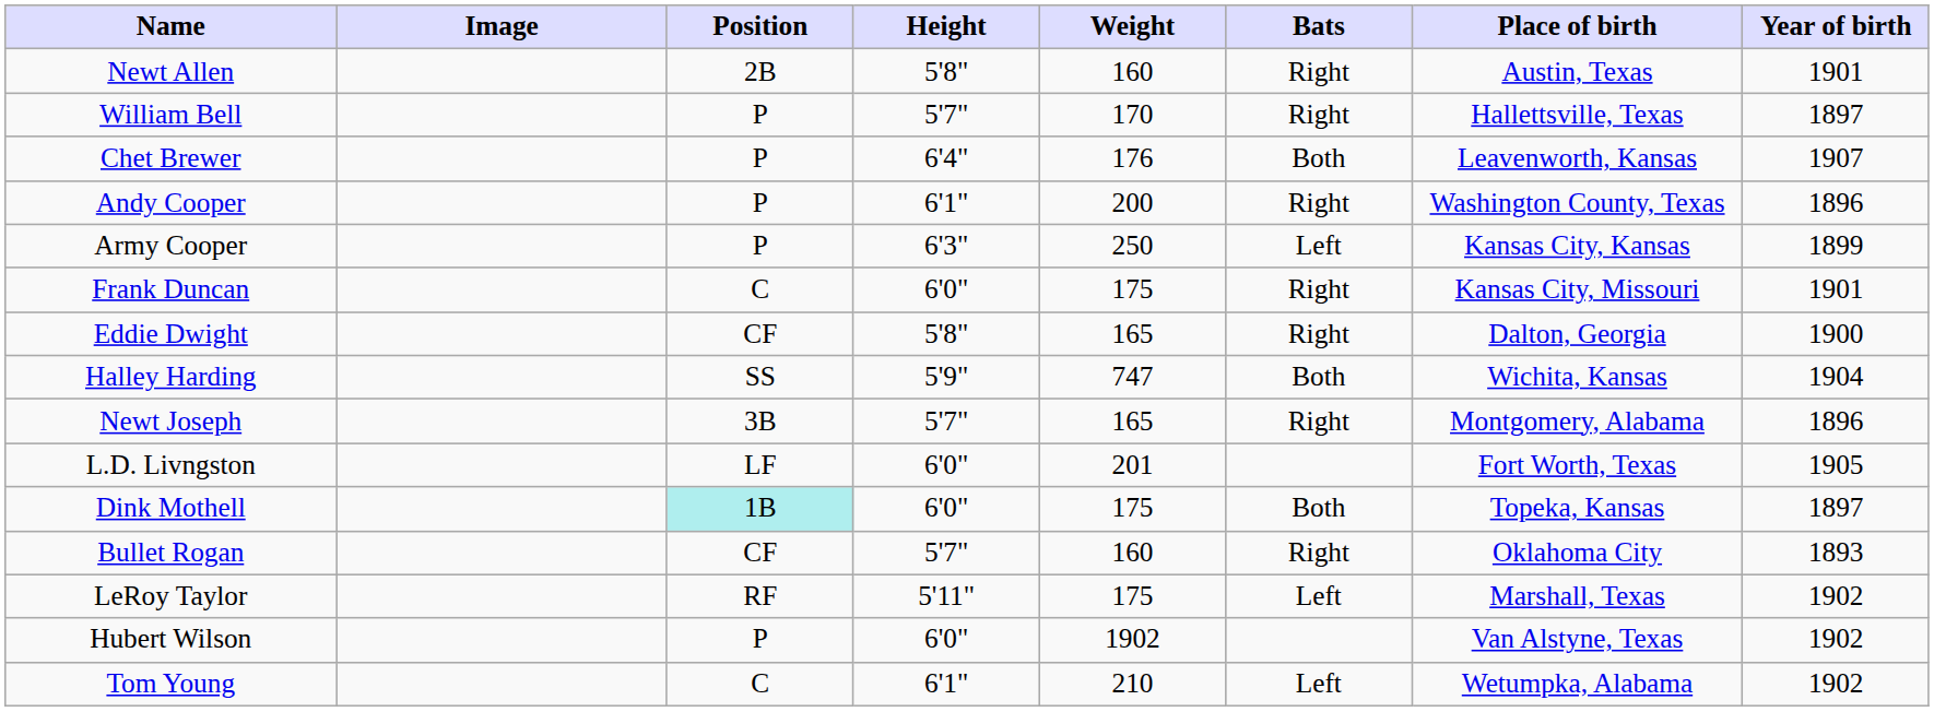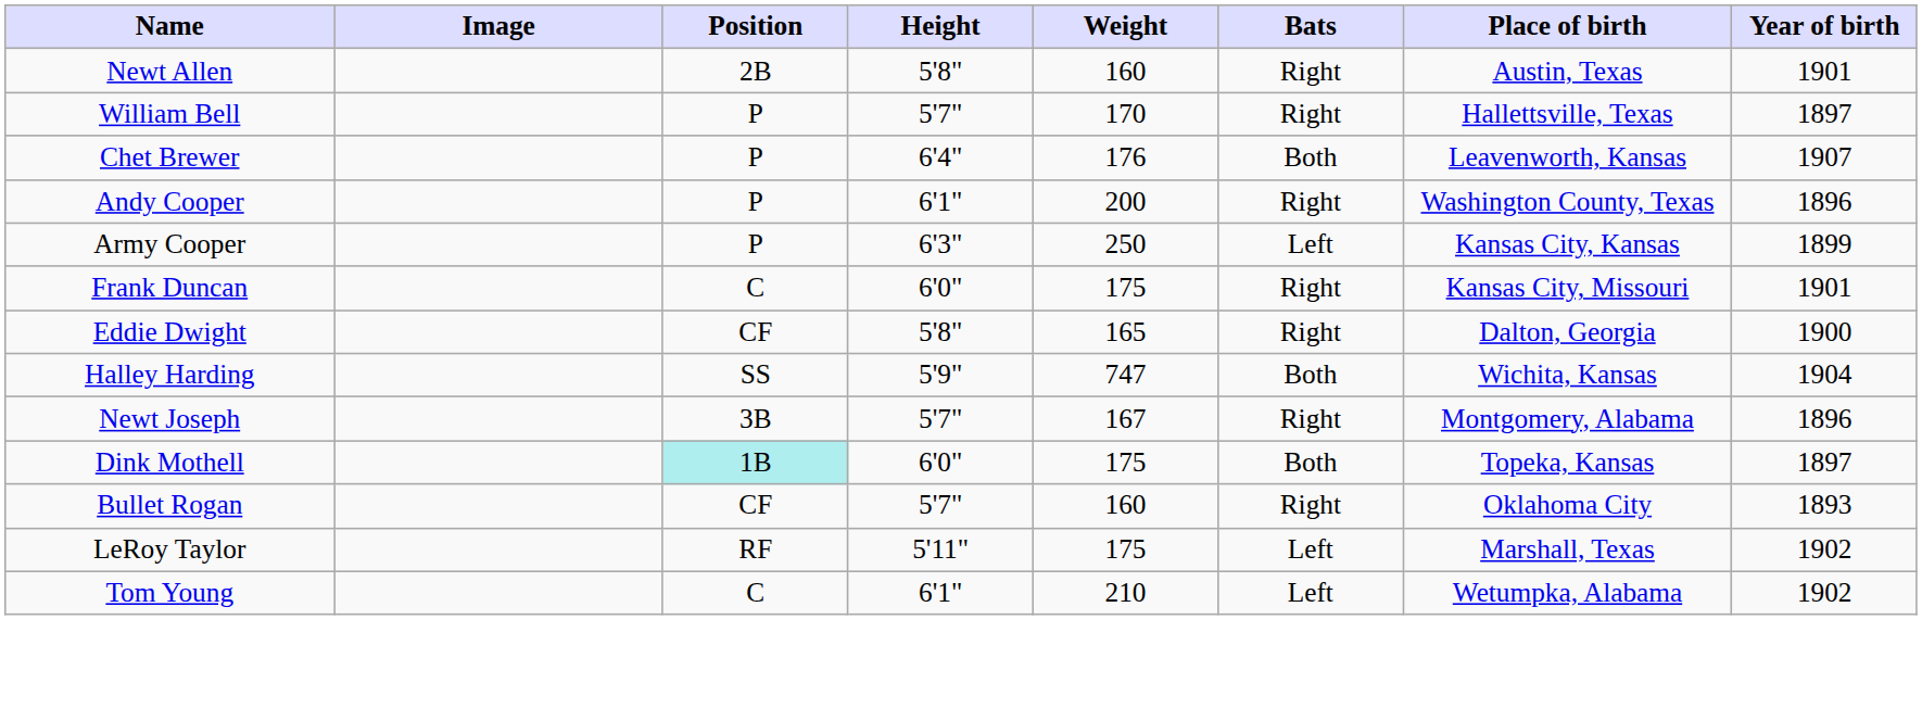Newt Joseph | Weight: 165 -> 167
- row: L.D. Livngston | LF | 6'0" | 201 | Fort Worth, Texas | 1905
- row: Hubert Wilson | P | 6'0" | 1902 | Van Alstyne, Texas | 1902
